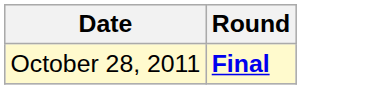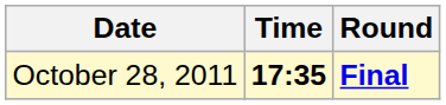+ column: Time | 17:35
